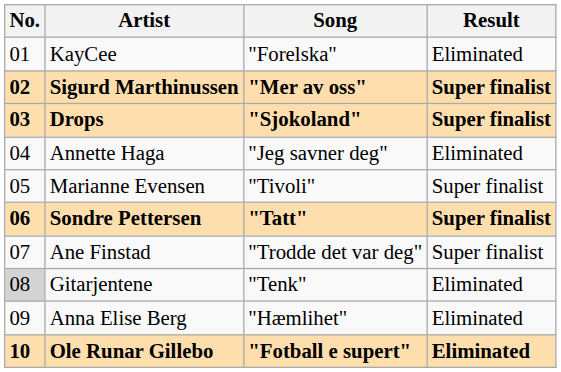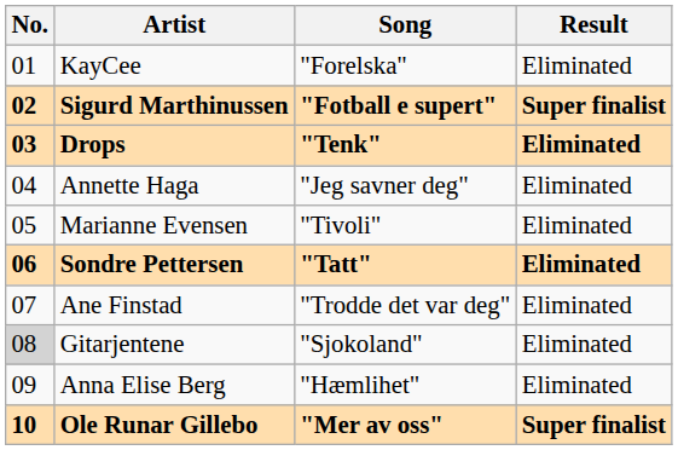Sigurd Marthinussen | Song: "Mer av oss" -> "Fotball e supert"
Drops | Song: "Sjokoland" -> "Tenk"
Drops | Result: Super finalist -> Eliminated
Marianne Evensen | Result: Super finalist -> Eliminated
Sondre Pettersen | Result: Super finalist -> Eliminated
Ane Finstad | Result: Super finalist -> Eliminated
Gitarjentene | Song: "Tenk" -> "Sjokoland"
Ole Runar Gillebo | Song: "Fotball e supert" -> "Mer av oss"
Ole Runar Gillebo | Result: Eliminated -> Super finalist
